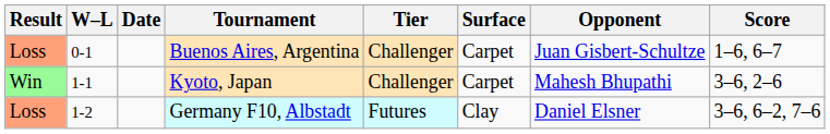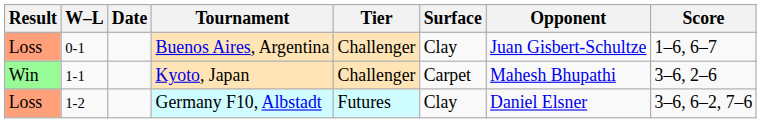Buenos Aires, Argentina | Surface: Carpet -> Clay
